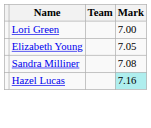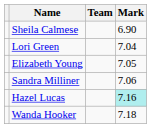+ row: Sheila Calmese | 6.90
Lori Green | Mark: 7.00 -> 7.04
Sandra Milliner | Mark: 7.08 -> 7.06
+ row: Wanda Hooker | 7.18
